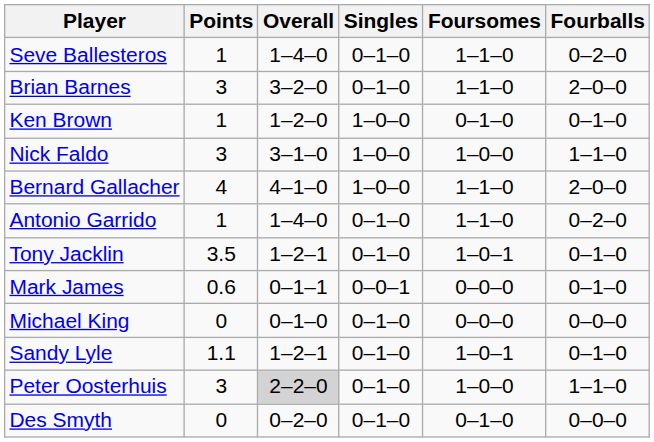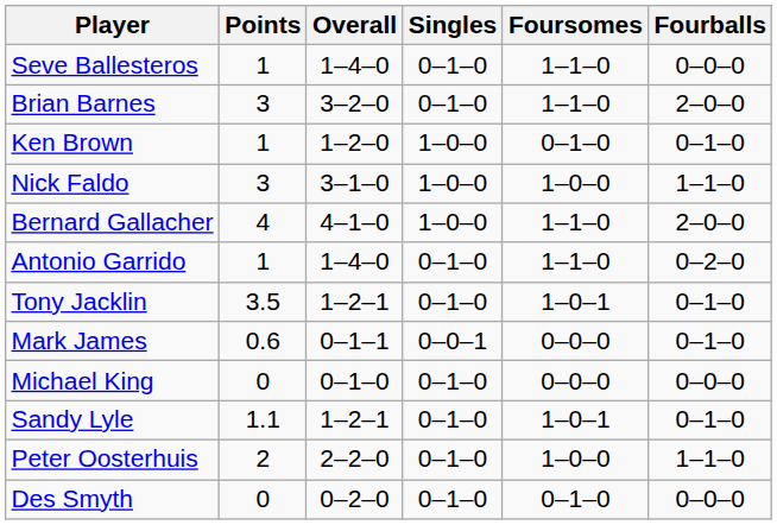Seve Ballesteros | Fourballs: 0–2–0 -> 0–0–0
Peter Oosterhuis | Points: 3 -> 2
Peter Oosterhuis | Overall: lightgrey background -> no background
